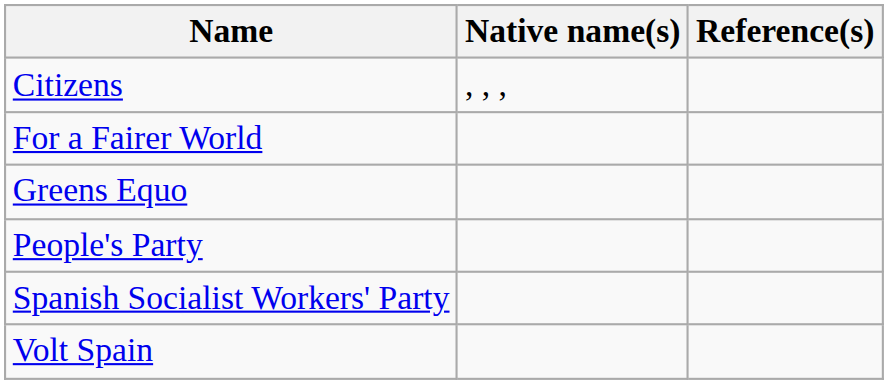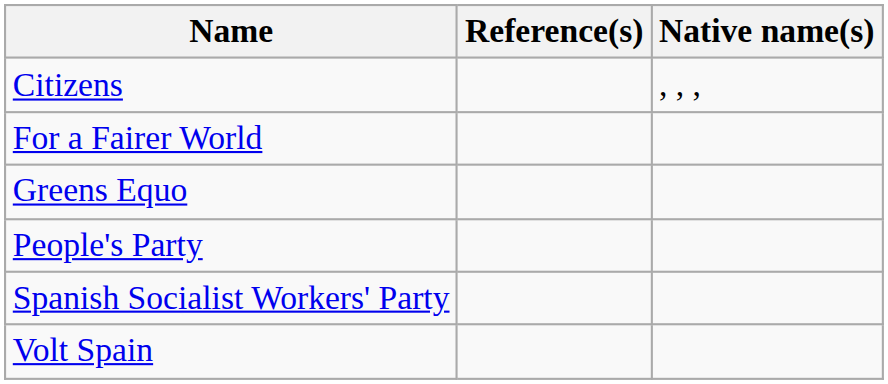columns swapped: Native name(s) <-> Reference(s)
